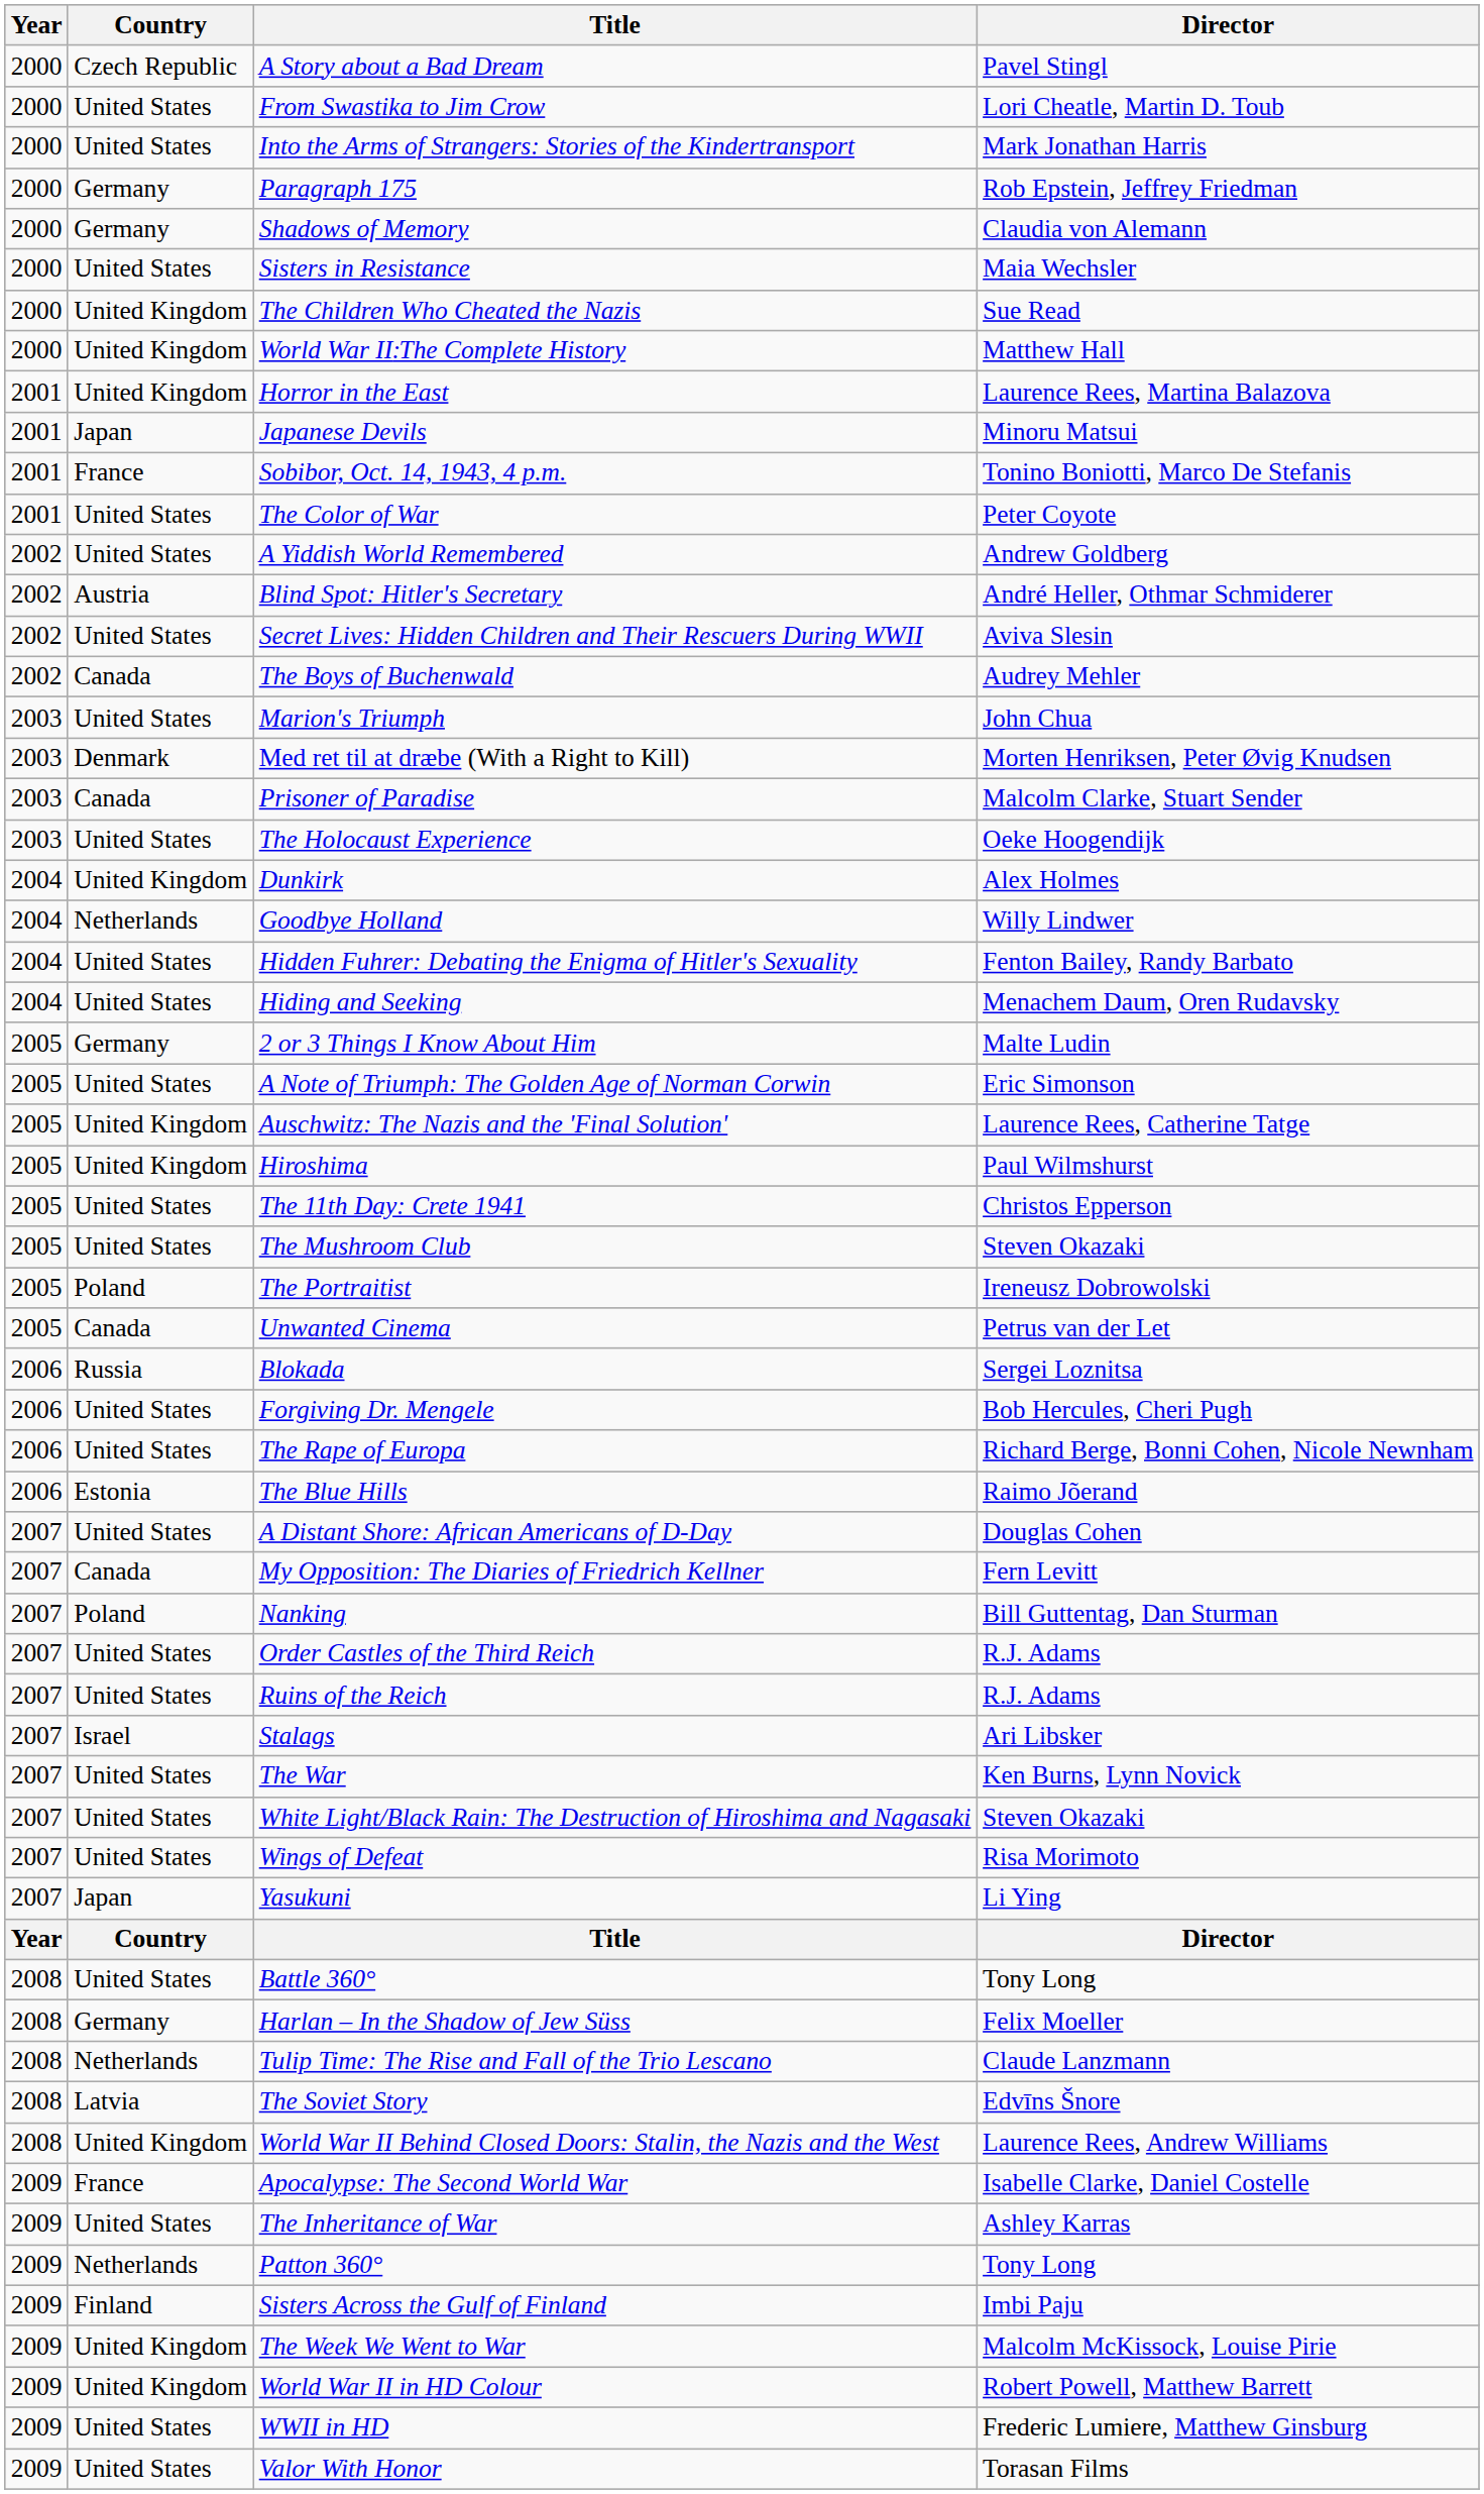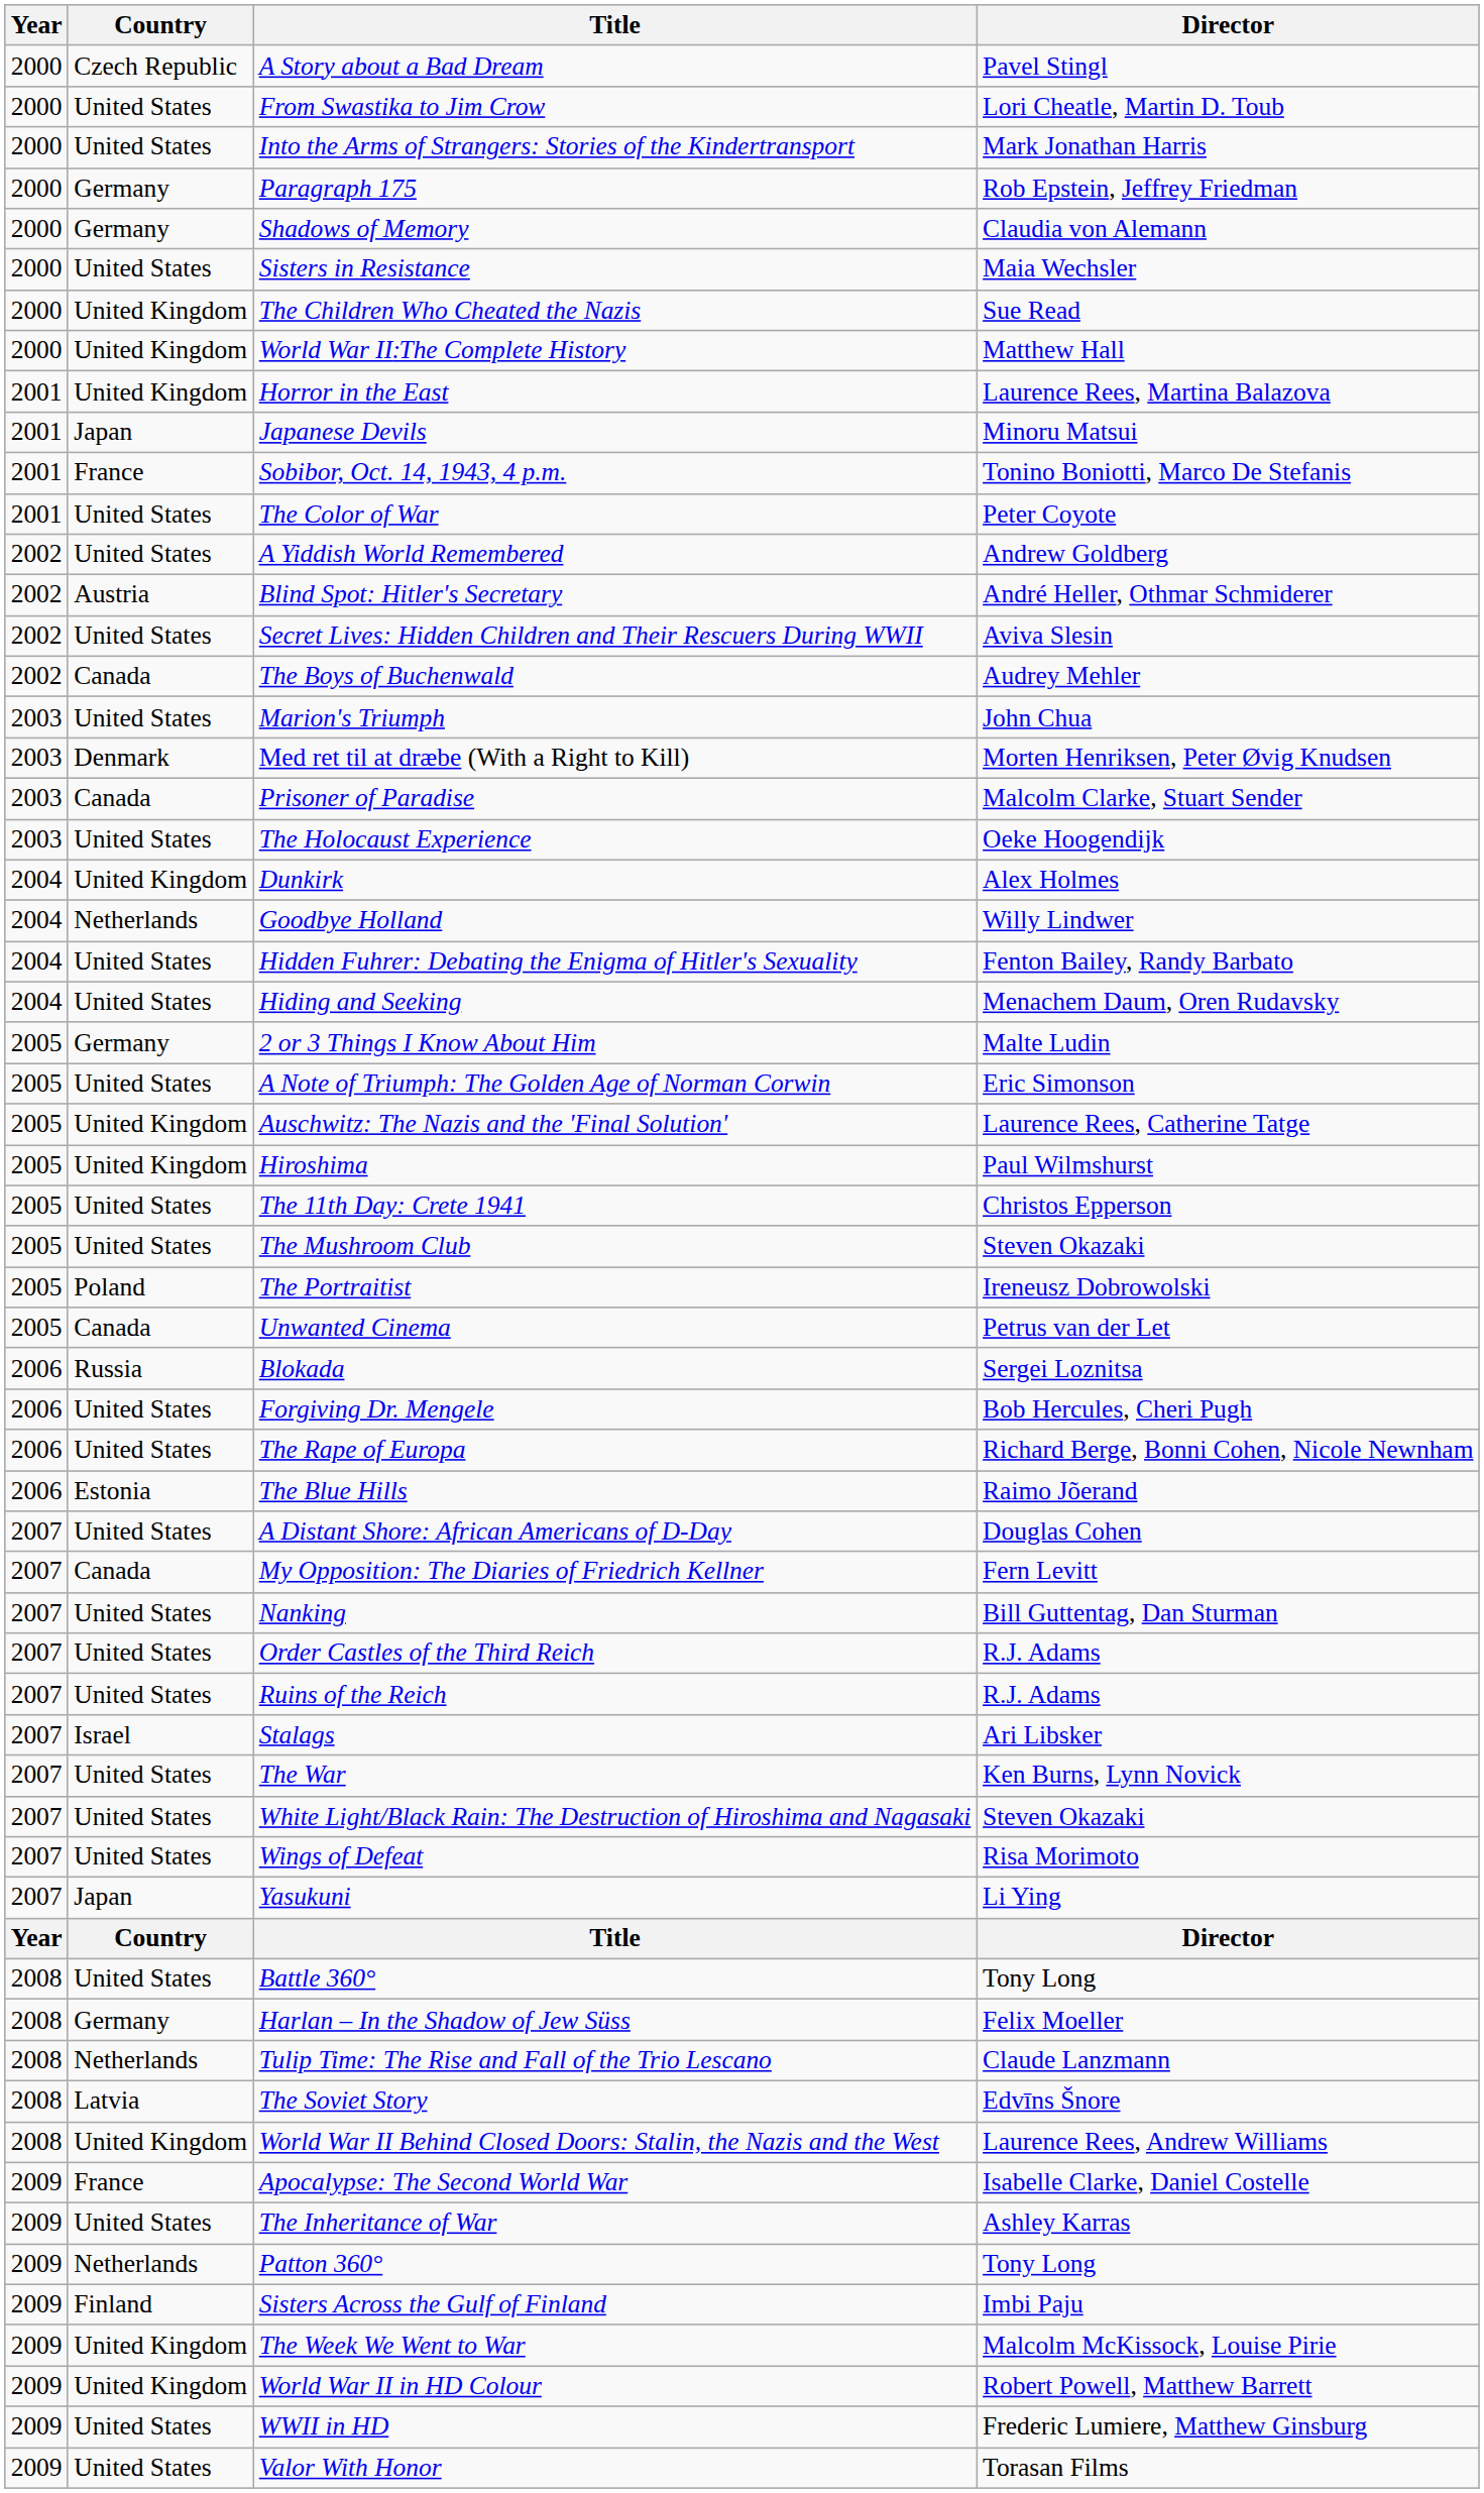Nanking | Country: Poland -> United States
